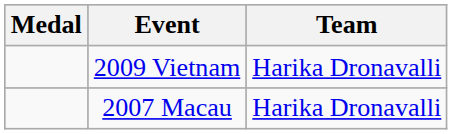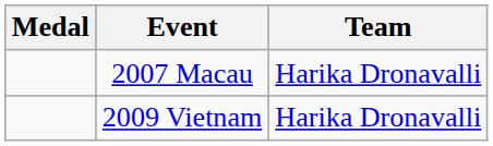rows swapped: 2007 Macau <-> 2009 Vietnam
